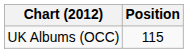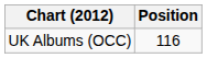UK Albums (OCC) | Position: 115 -> 116
